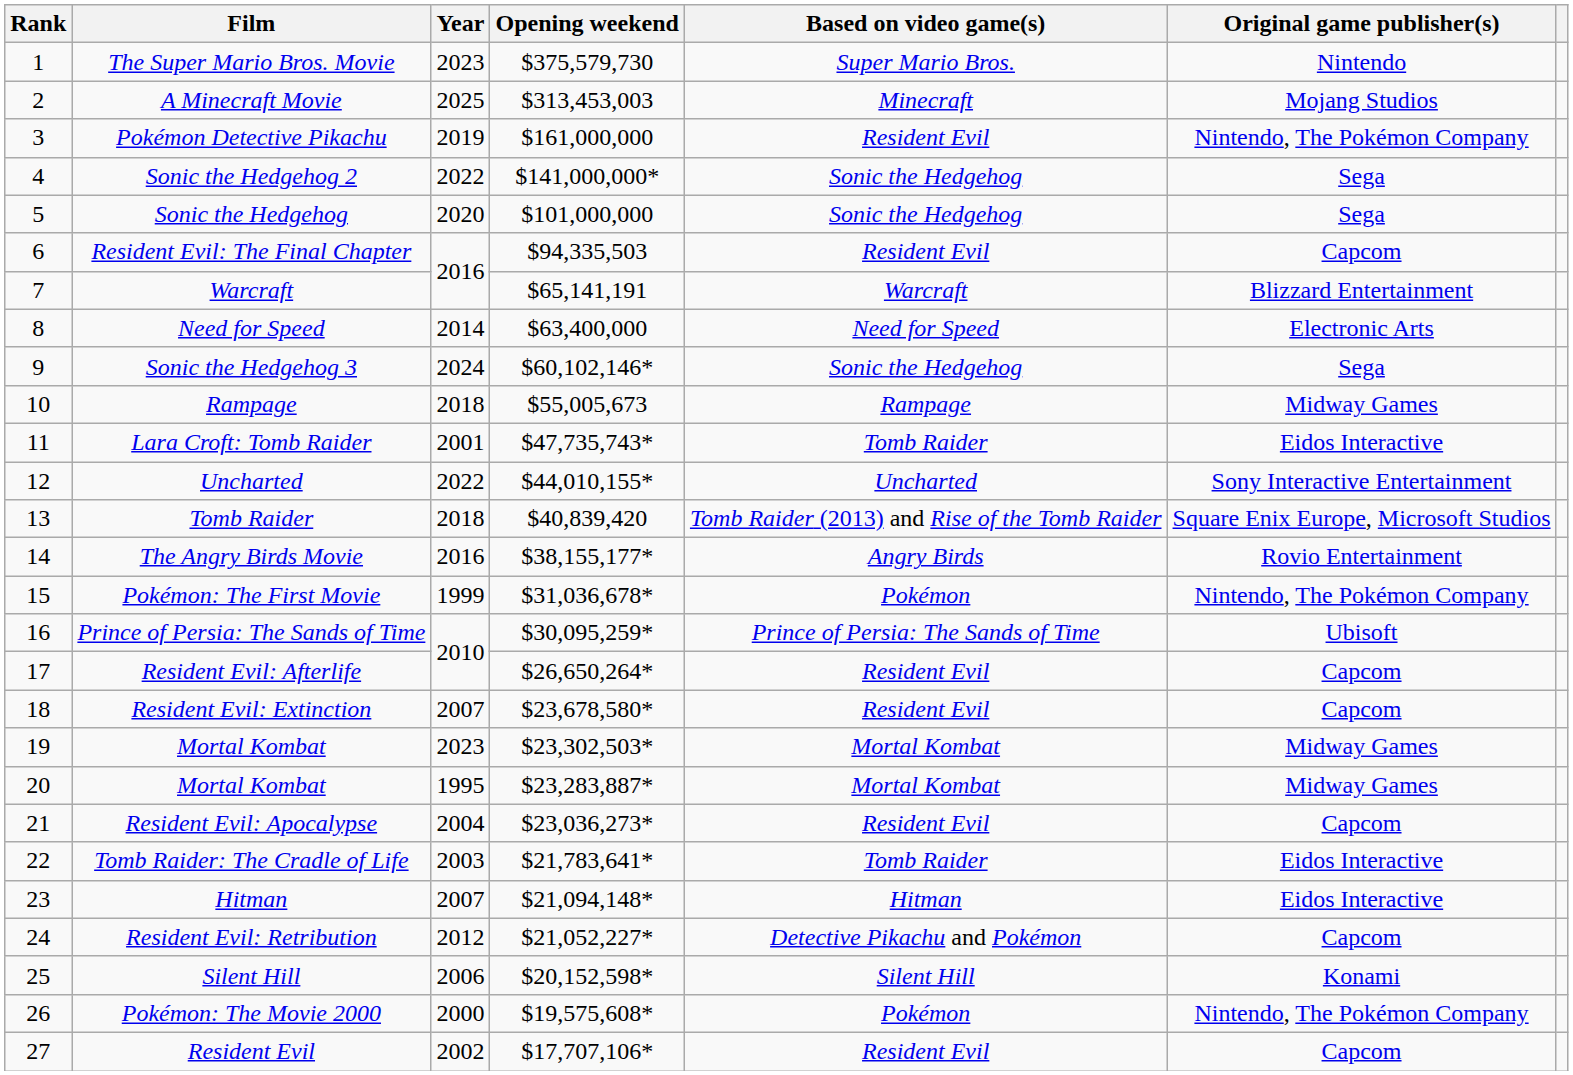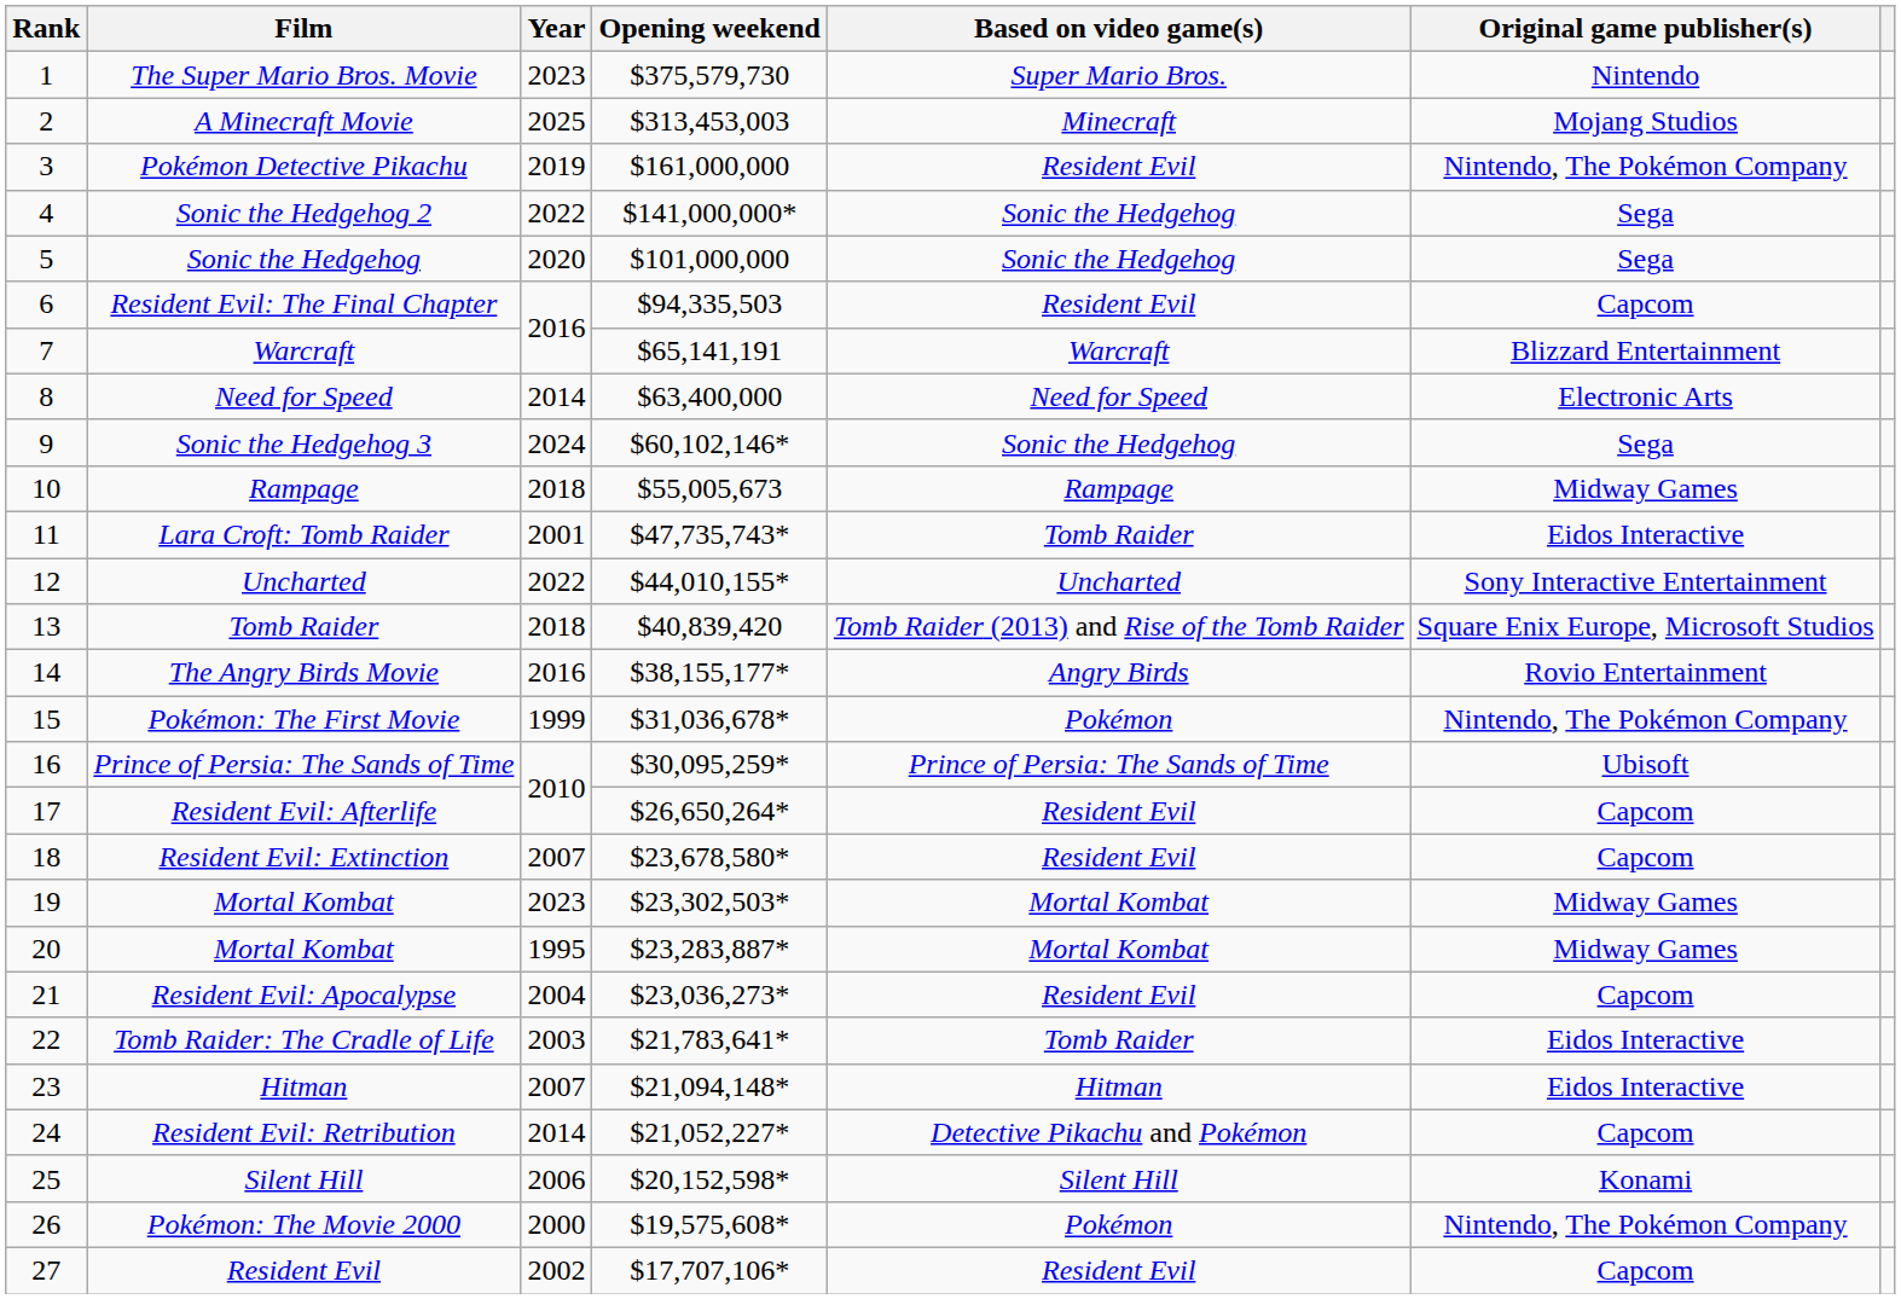Resident Evil: Retribution | Year: 2012 -> 2014
